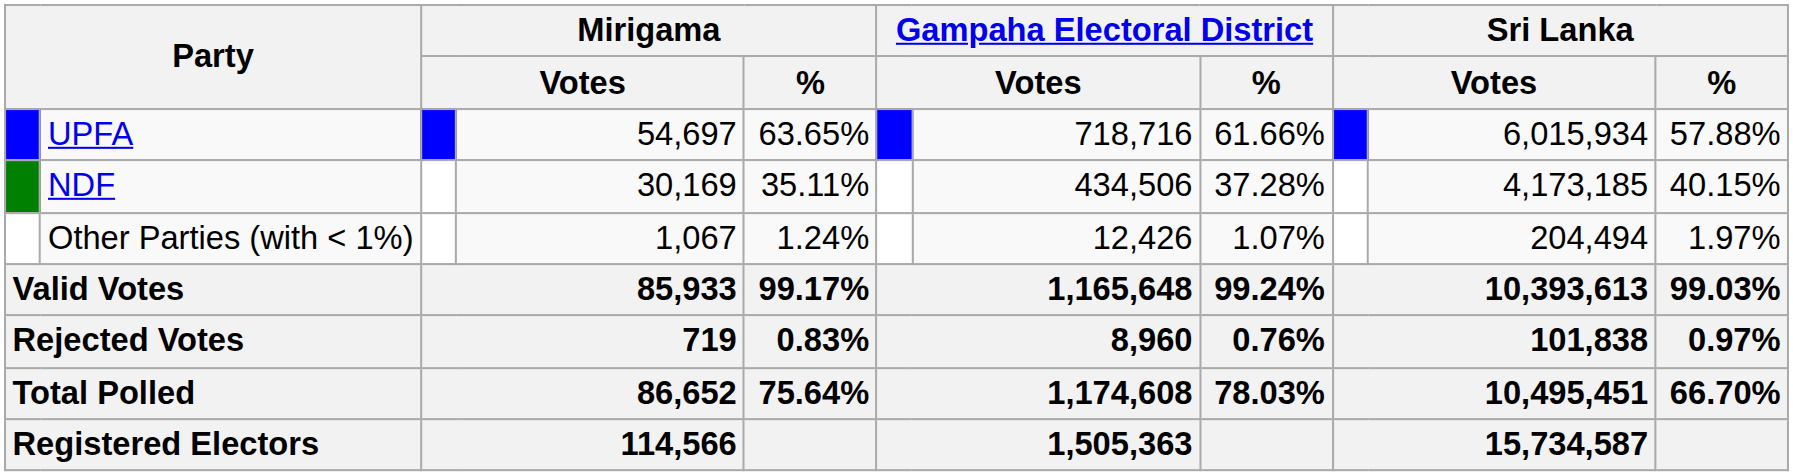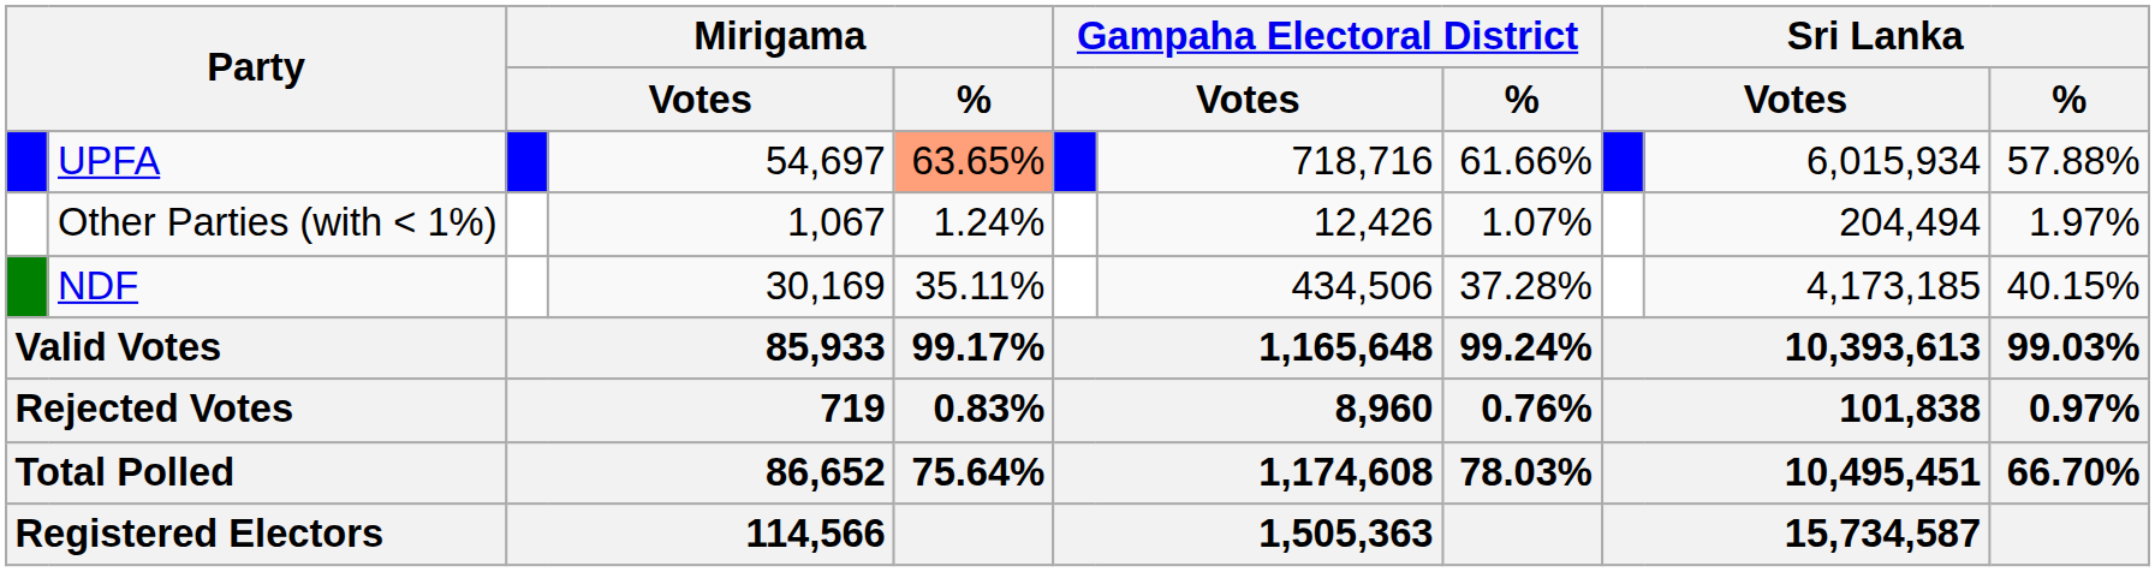UPFA | Mirigama / %: no background -> lightsalmon background
rows swapped: NDF <-> Other Parties (with < 1%)
